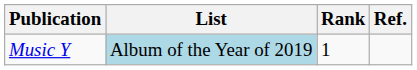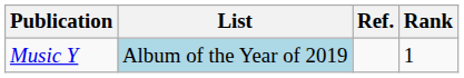columns swapped: Rank <-> Ref.
